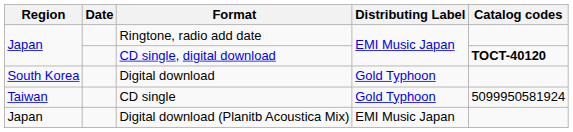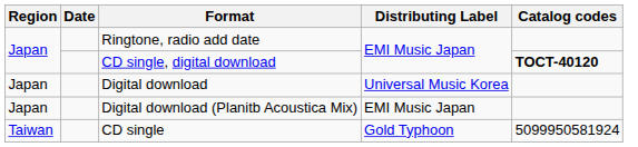Digital download | Region: South Korea -> Japan
Digital download | Distributing Label: Gold Typhoon -> Universal Music Korea
rows swapped: CD single <-> Digital download (Planitb Acoustica Mix)
